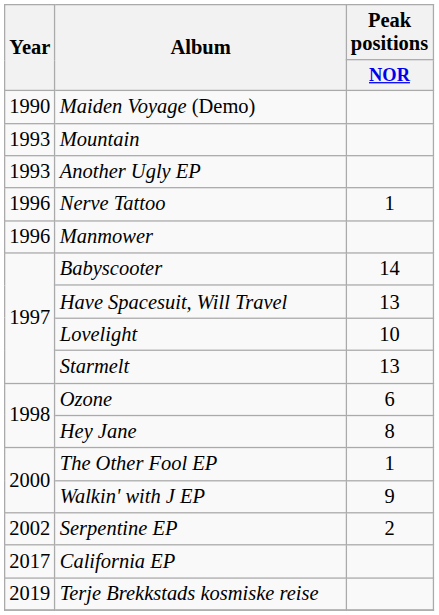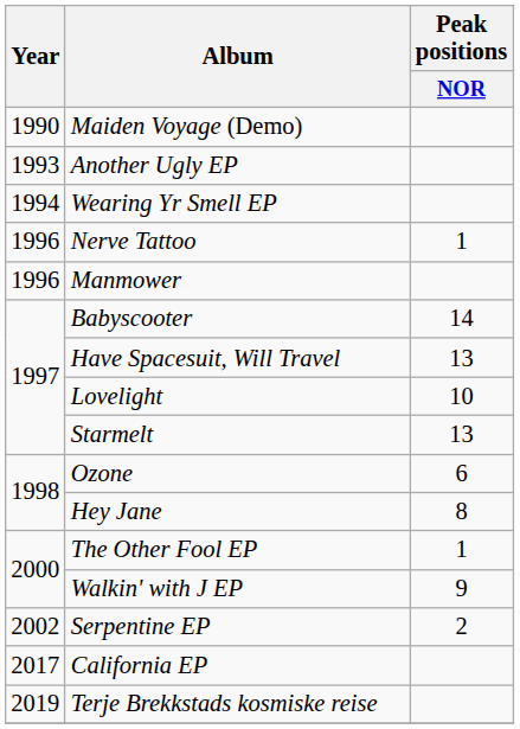- row: 1993 | Mountain
+ row: 1994 | Wearing Yr Smell EP
